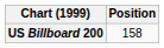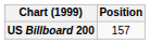US Billboard 200 | Position: 158 -> 157
